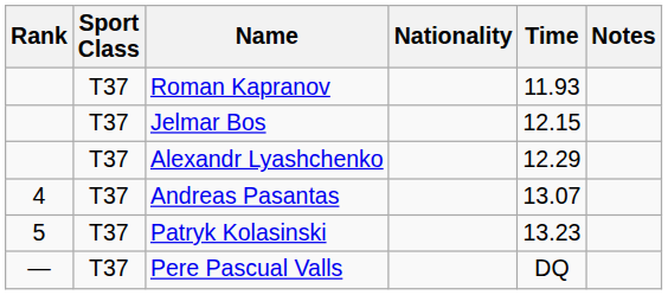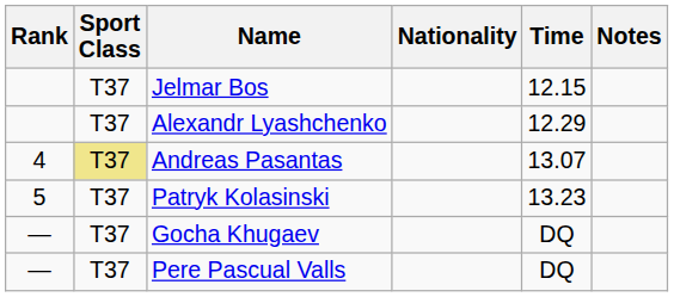- row: T37 | Roman Kapranov | 11.93
Andreas Pasantas | Sport Class: no background -> khaki background
+ row: — | T37 | Gocha Khugaev | DQ
